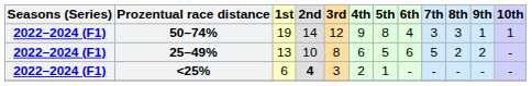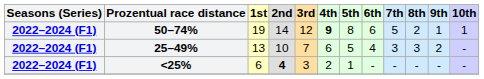50–74% | 4th: normal -> bold
50–74% | 6th: 4 -> 6
50–74% | 7th: 3 -> 5
50–74% | 8th: 3 -> 2
25–49% | 3rd: 8 -> 7
25–49% | 6th: 6 -> 4
25–49% | 7th: 5 -> 3
25–49% | 8th: 2 -> 3
